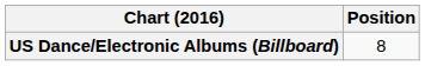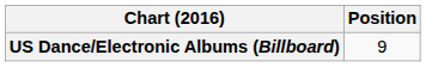US Dance/Electronic Albums (Billboard) | Position: 8 -> 9
